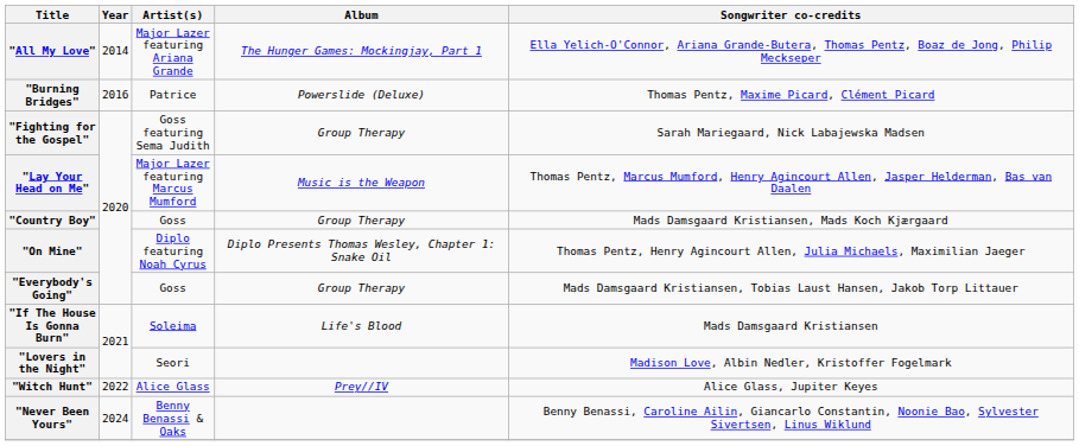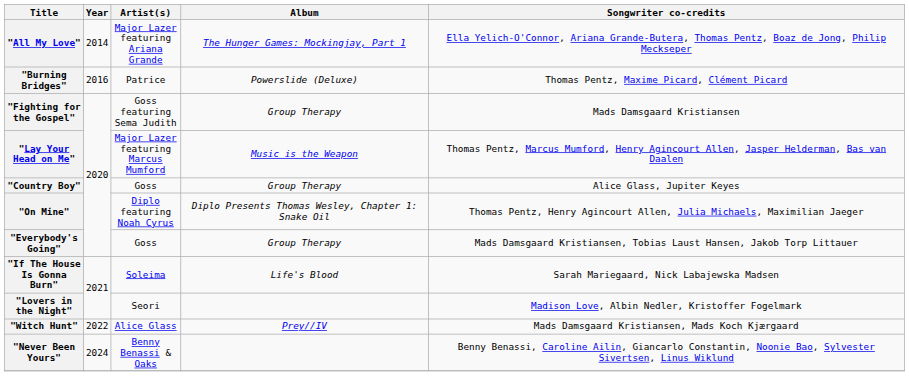"Fighting for the Gospel" | Songwriter co-credits: Sarah Mariegaard, Nick Labajewska Madsen -> Mads Damsgaard Kristiansen
"Country Boy" | Songwriter co-credits: Mads Damsgaard Kristiansen, Mads Koch Kjærgaard -> Alice Glass, Jupiter Keyes
"If The House Is Gonna Burn" | Songwriter co-credits: Mads Damsgaard Kristiansen -> Sarah Mariegaard, Nick Labajewska Madsen
"Witch Hunt" | Songwriter co-credits: Alice Glass, Jupiter Keyes -> Mads Damsgaard Kristiansen, Mads Koch Kjærgaard
